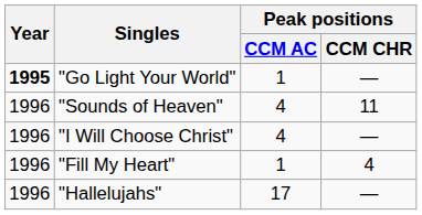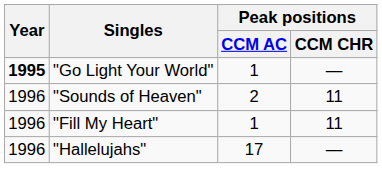"Sounds of Heaven" | Peak positions / CCM AC: 4 -> 2
- row: 1996 | "I Will Choose Christ" | 4 | —
"Fill My Heart" | Peak positions / CCM CHR: 4 -> 11
